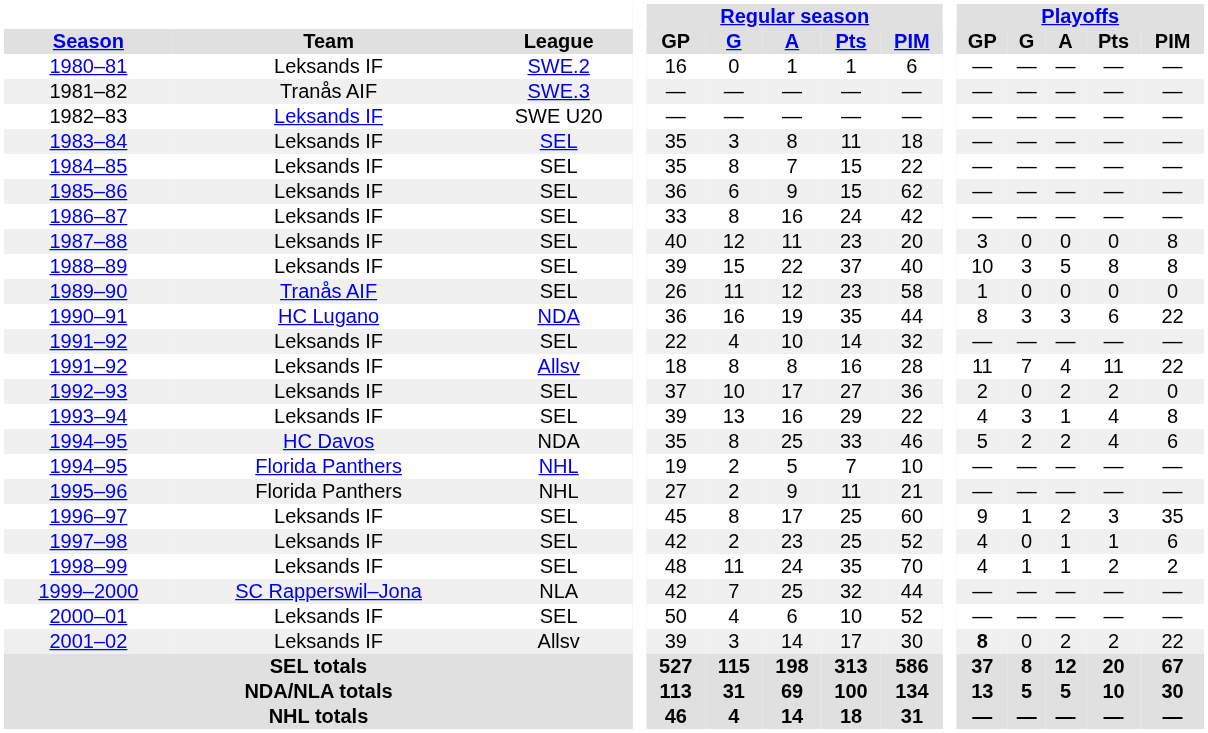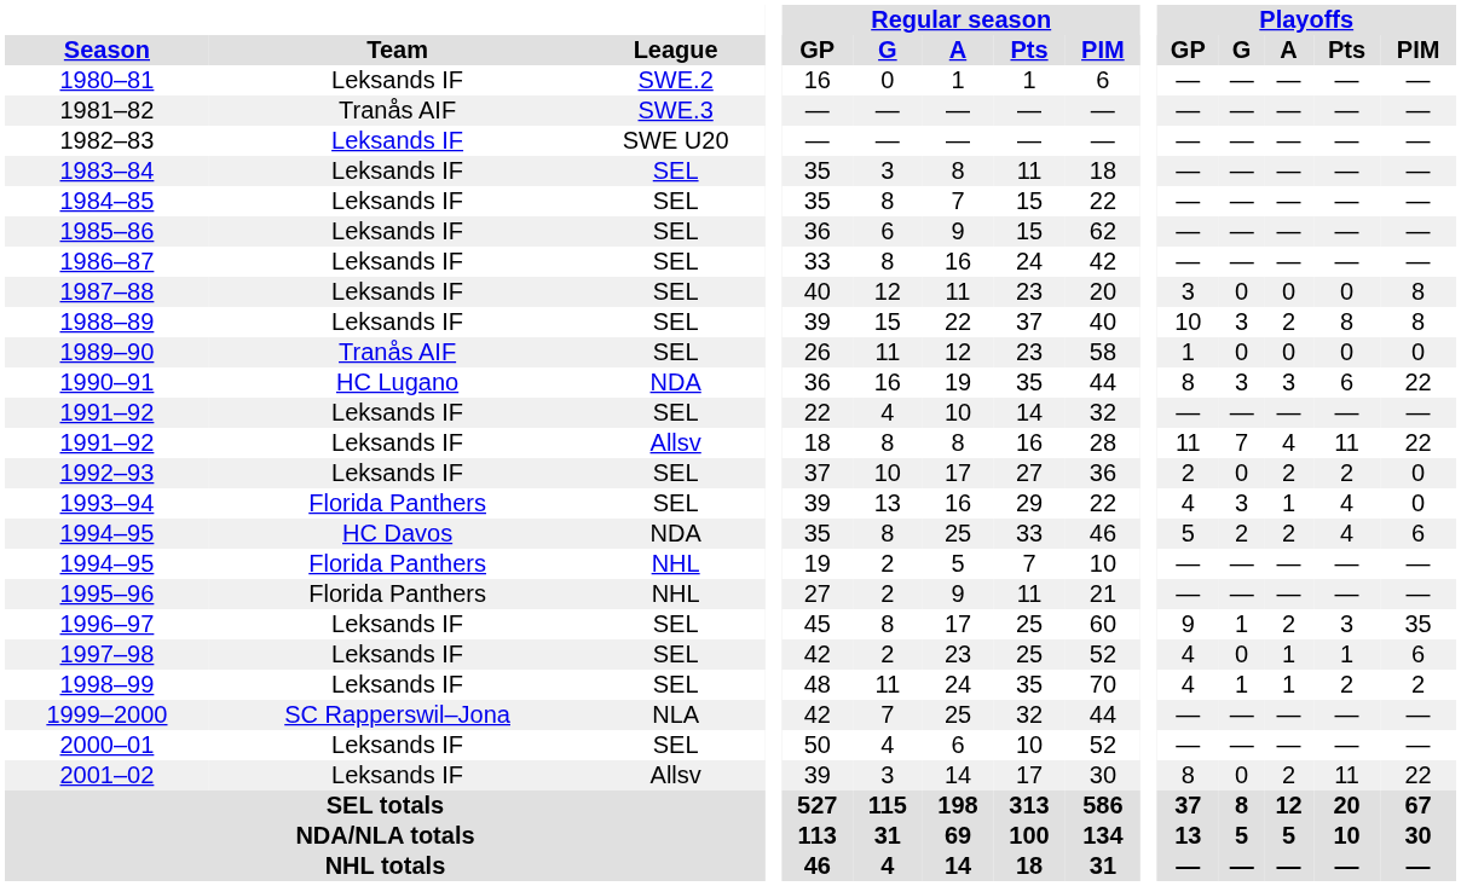1988–89 | Playoffs / A: 5 -> 2
1993–94 | Team: Leksands IF -> Florida Panthers
1993–94 | Playoffs / PIM: 8 -> 0
2001–02 | Playoffs / GP: bold -> normal
2001–02 | Playoffs / Pts: 2 -> 11
